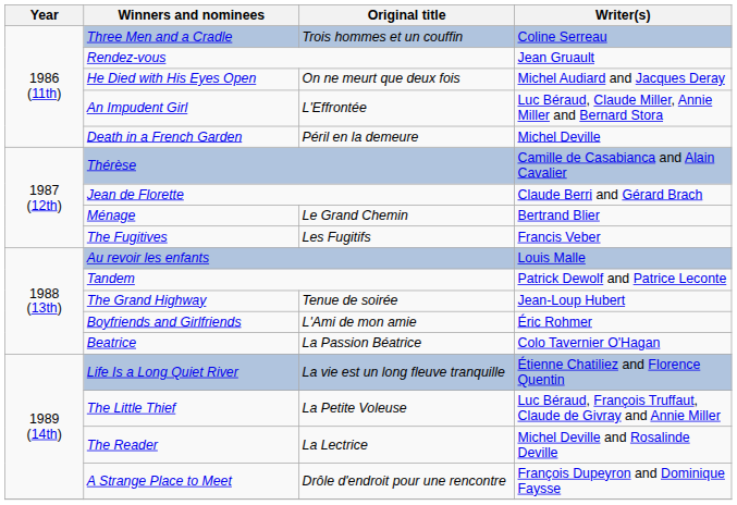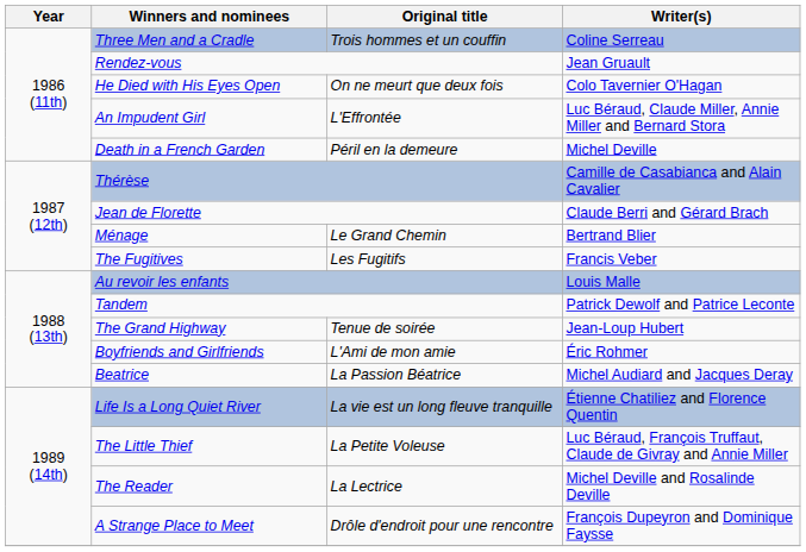He Died with His Eyes Open | Writer(s): Michel Audiard and Jacques Deray -> Colo Tavernier O'Hagan
Beatrice | Writer(s): Colo Tavernier O'Hagan -> Michel Audiard and Jacques Deray
